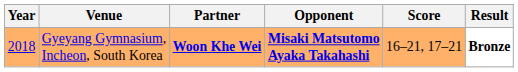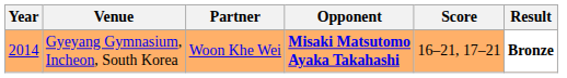Gyeyang Gymnasium, Incheon, South Korea | Year: 2018 -> 2014
Gyeyang Gymnasium, Incheon, South Korea | Partner: bold -> normal
